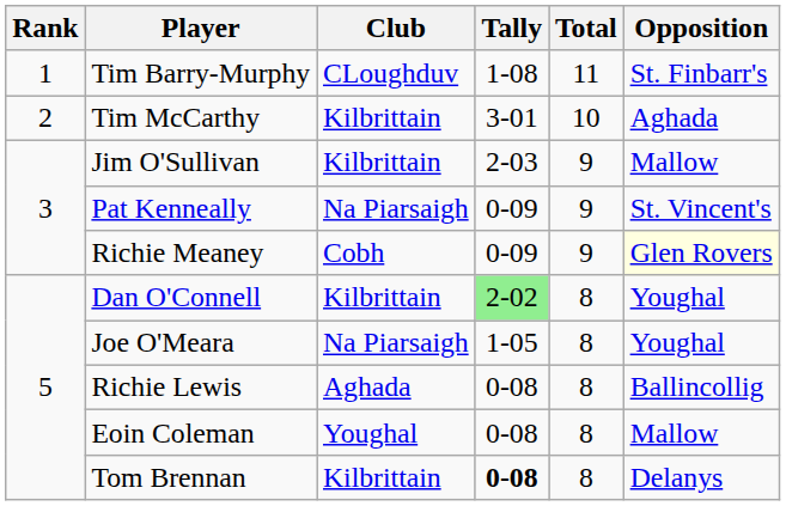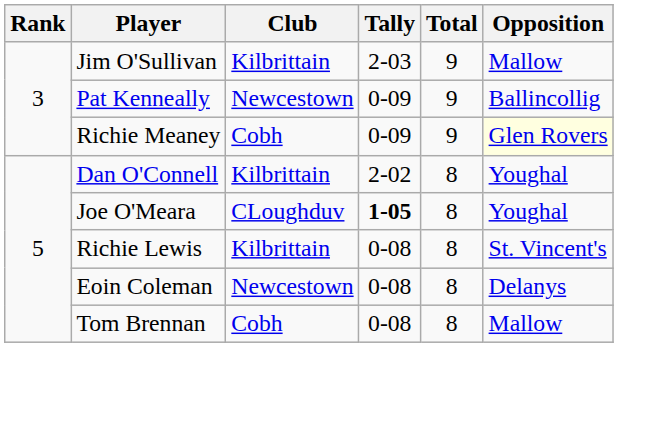- row: 1 | Tim Barry-Murphy | CLoughduv | 1-08 | 11 | St. Finbarr's
- row: 2 | Tim McCarthy | Kilbrittain | 3-01 | 10 | Aghada
Pat Kenneally | Club: Na Piarsaigh -> Newcestown
Pat Kenneally | Opposition: St. Vincent's -> Ballincollig
Dan O'Connell | Tally: lightgreen background -> no background
Joe O'Meara | Club: Na Piarsaigh -> CLoughduv
Joe O'Meara | Tally: normal -> bold
Richie Lewis | Club: Aghada -> Kilbrittain
Richie Lewis | Opposition: Ballincollig -> St. Vincent's
Eoin Coleman | Club: Youghal -> Newcestown
Eoin Coleman | Opposition: Mallow -> Delanys
Tom Brennan | Club: Kilbrittain -> Cobh
Tom Brennan | Tally: bold -> normal
Tom Brennan | Opposition: Delanys -> Mallow
